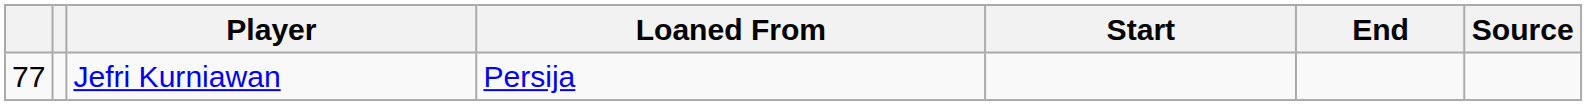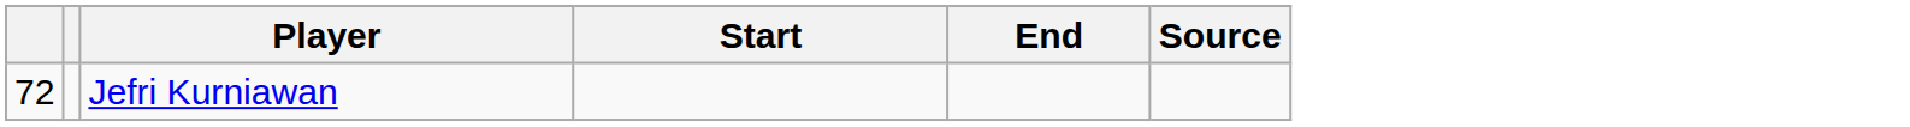- column: Loaned From | Persija
Jefri Kurniawan | column 1: 77 -> 72
